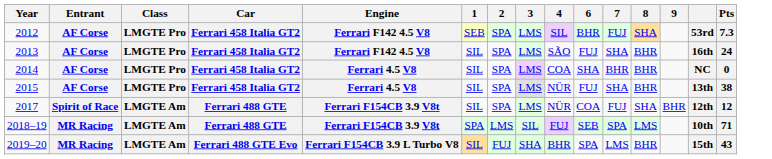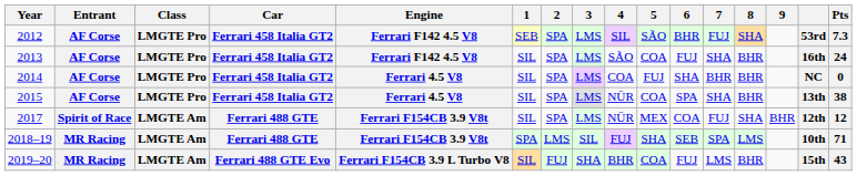+ column: 5 | SÃO | COA | FUJ | COA | MEX | SHA | COA
2015 | 6: FUJ -> SPA
2019–20 | 6: SPA -> FUJ
